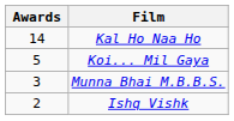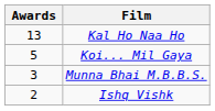Kal Ho Naa Ho | Awards: 14 -> 13
